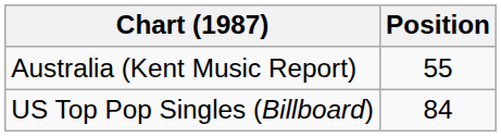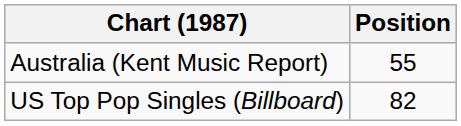US Top Pop Singles (Billboard) | Position: 84 -> 82
